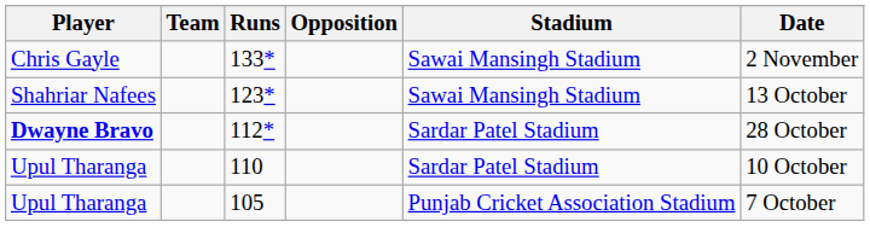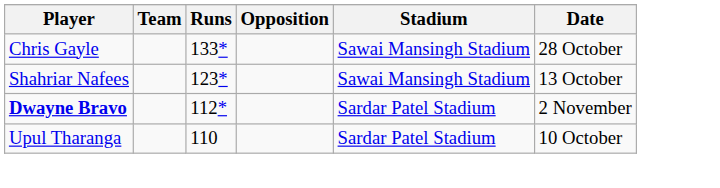133* | Date: 2 November -> 28 October
112* | Date: 28 October -> 2 November
- row: Upul Tharanga | 105 | Punjab Cricket Association Stadium | 7 October
